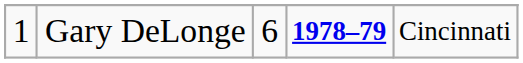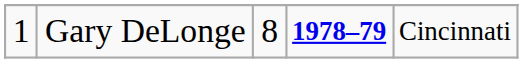Gary DeLonge | column 3: 6 -> 8
